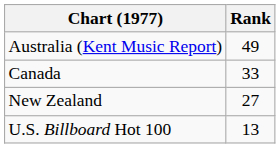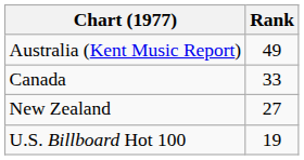U.S. Billboard Hot 100 | Rank: 13 -> 19
